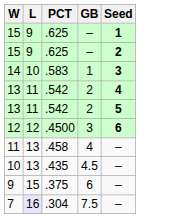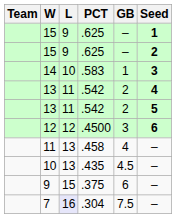+ column: Team
